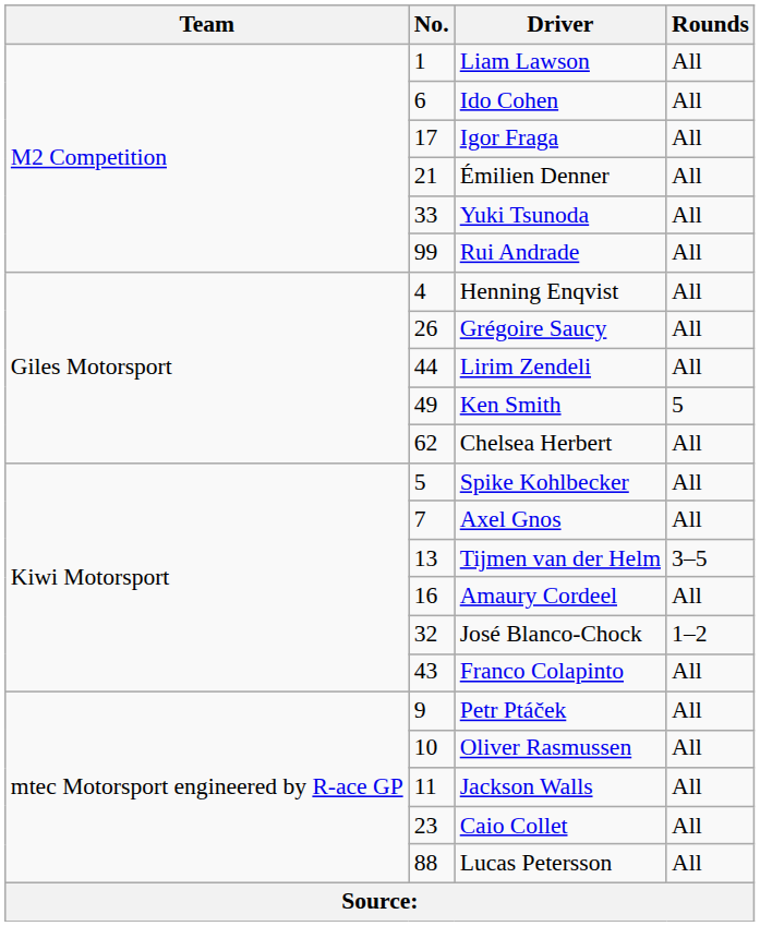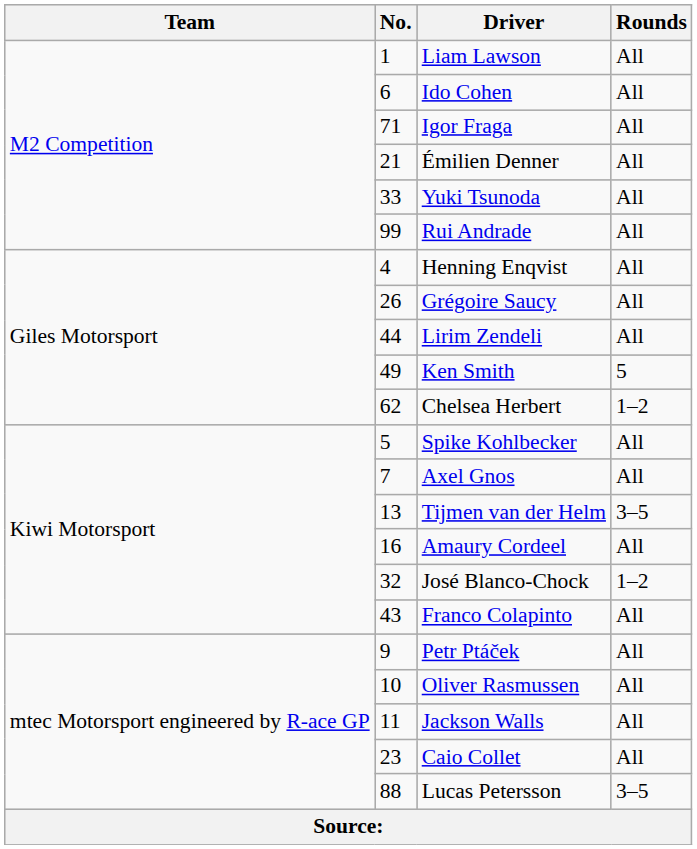Igor Fraga | No.: 17 -> 71
Chelsea Herbert | Rounds: All -> 1–2
Lucas Petersson | Rounds: All -> 3–5
